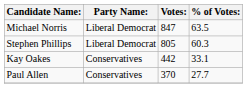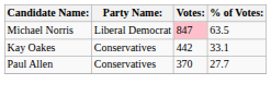Michael Norris | Votes:: no background -> pink background
- row: Stephen Phillips | Liberal Democrat | 805 | 60.3
